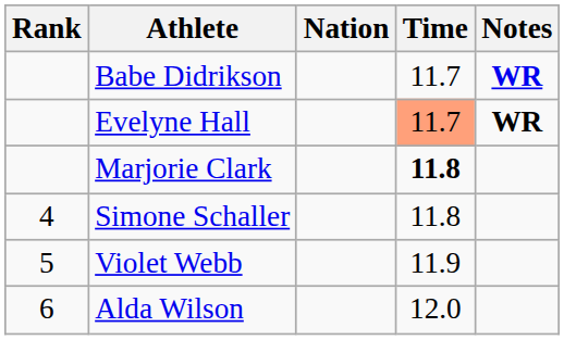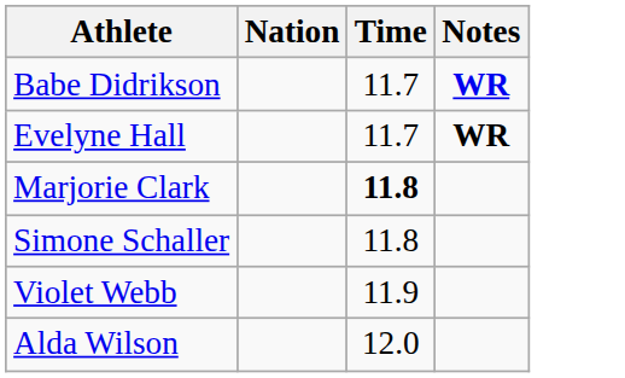- column: Rank | 4 | 5 | 6
Evelyne Hall | Time: lightsalmon background -> no background
